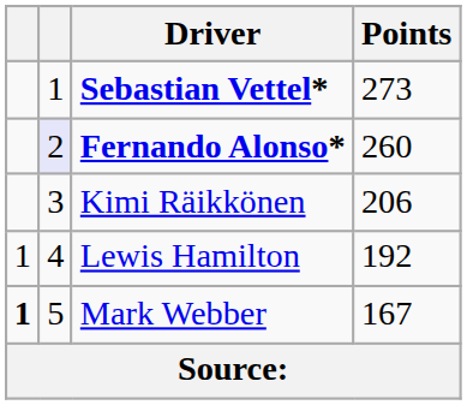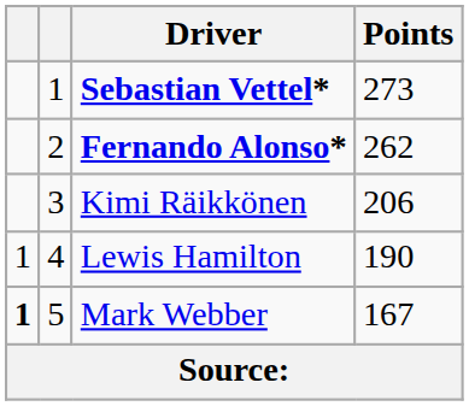Fernando Alonso* | column 2: lavender background -> no background
Fernando Alonso* | Points: 260 -> 262
Lewis Hamilton | Points: 192 -> 190
